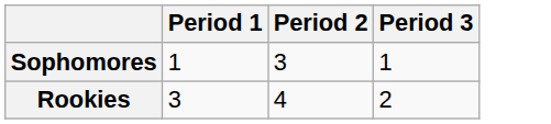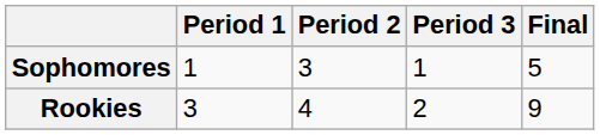+ column: Final | 5 | 9
